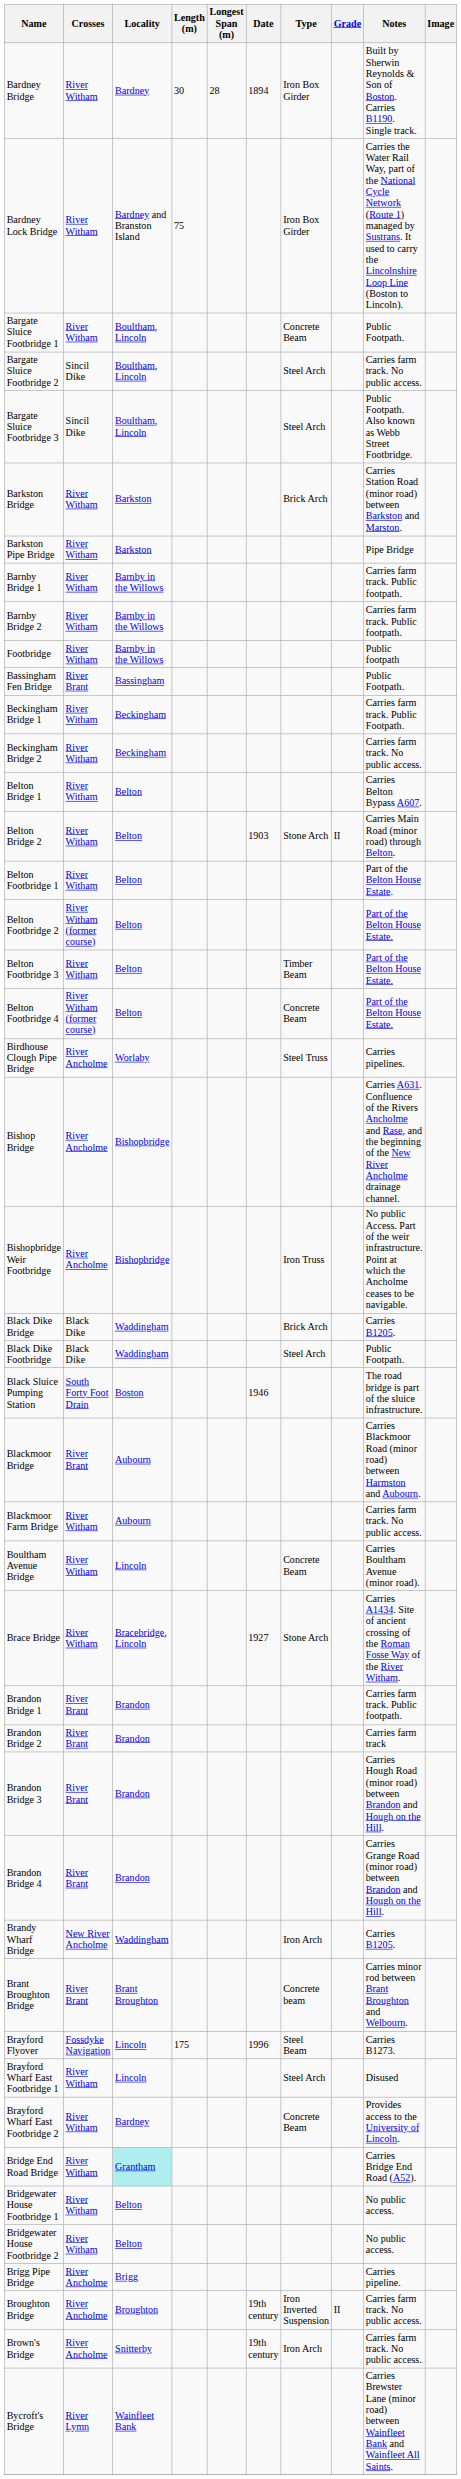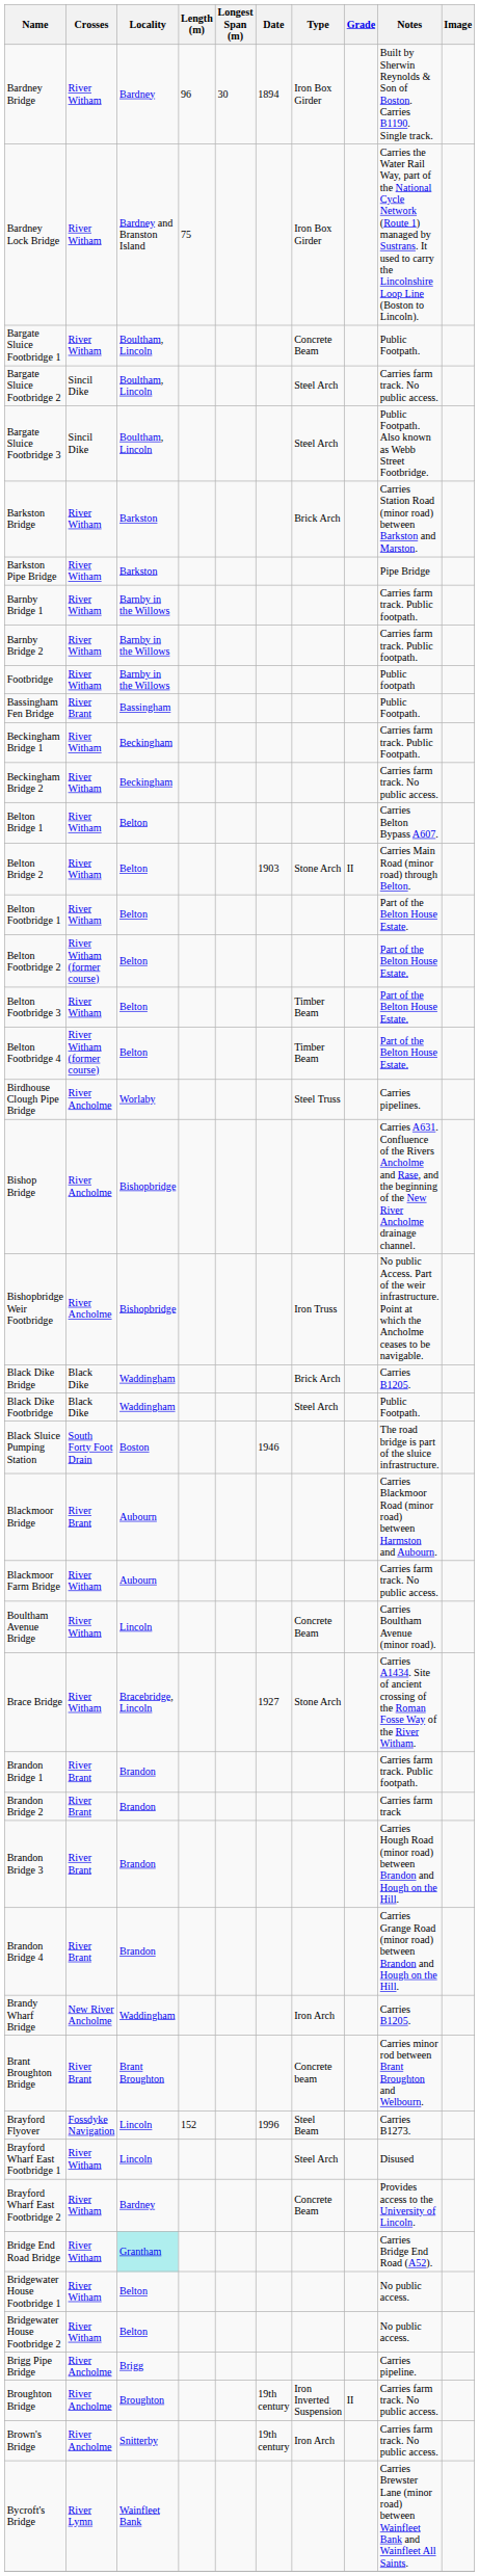Bardney Bridge | Length (m): 30 -> 96
Bardney Bridge | Longest Span (m): 28 -> 30
Belton Footbridge 4 | Type: Concrete Beam -> Timber Beam
Brayford Flyover | Length (m): 175 -> 152
